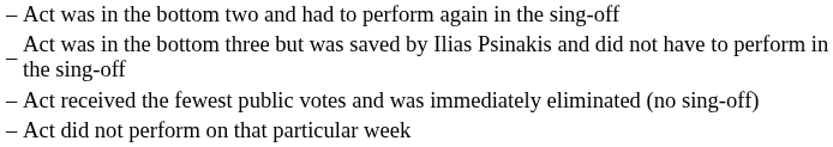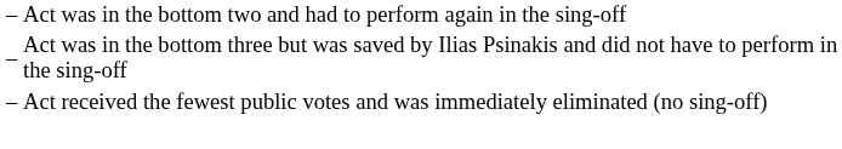- row: – | Act did not perform on that particular week
